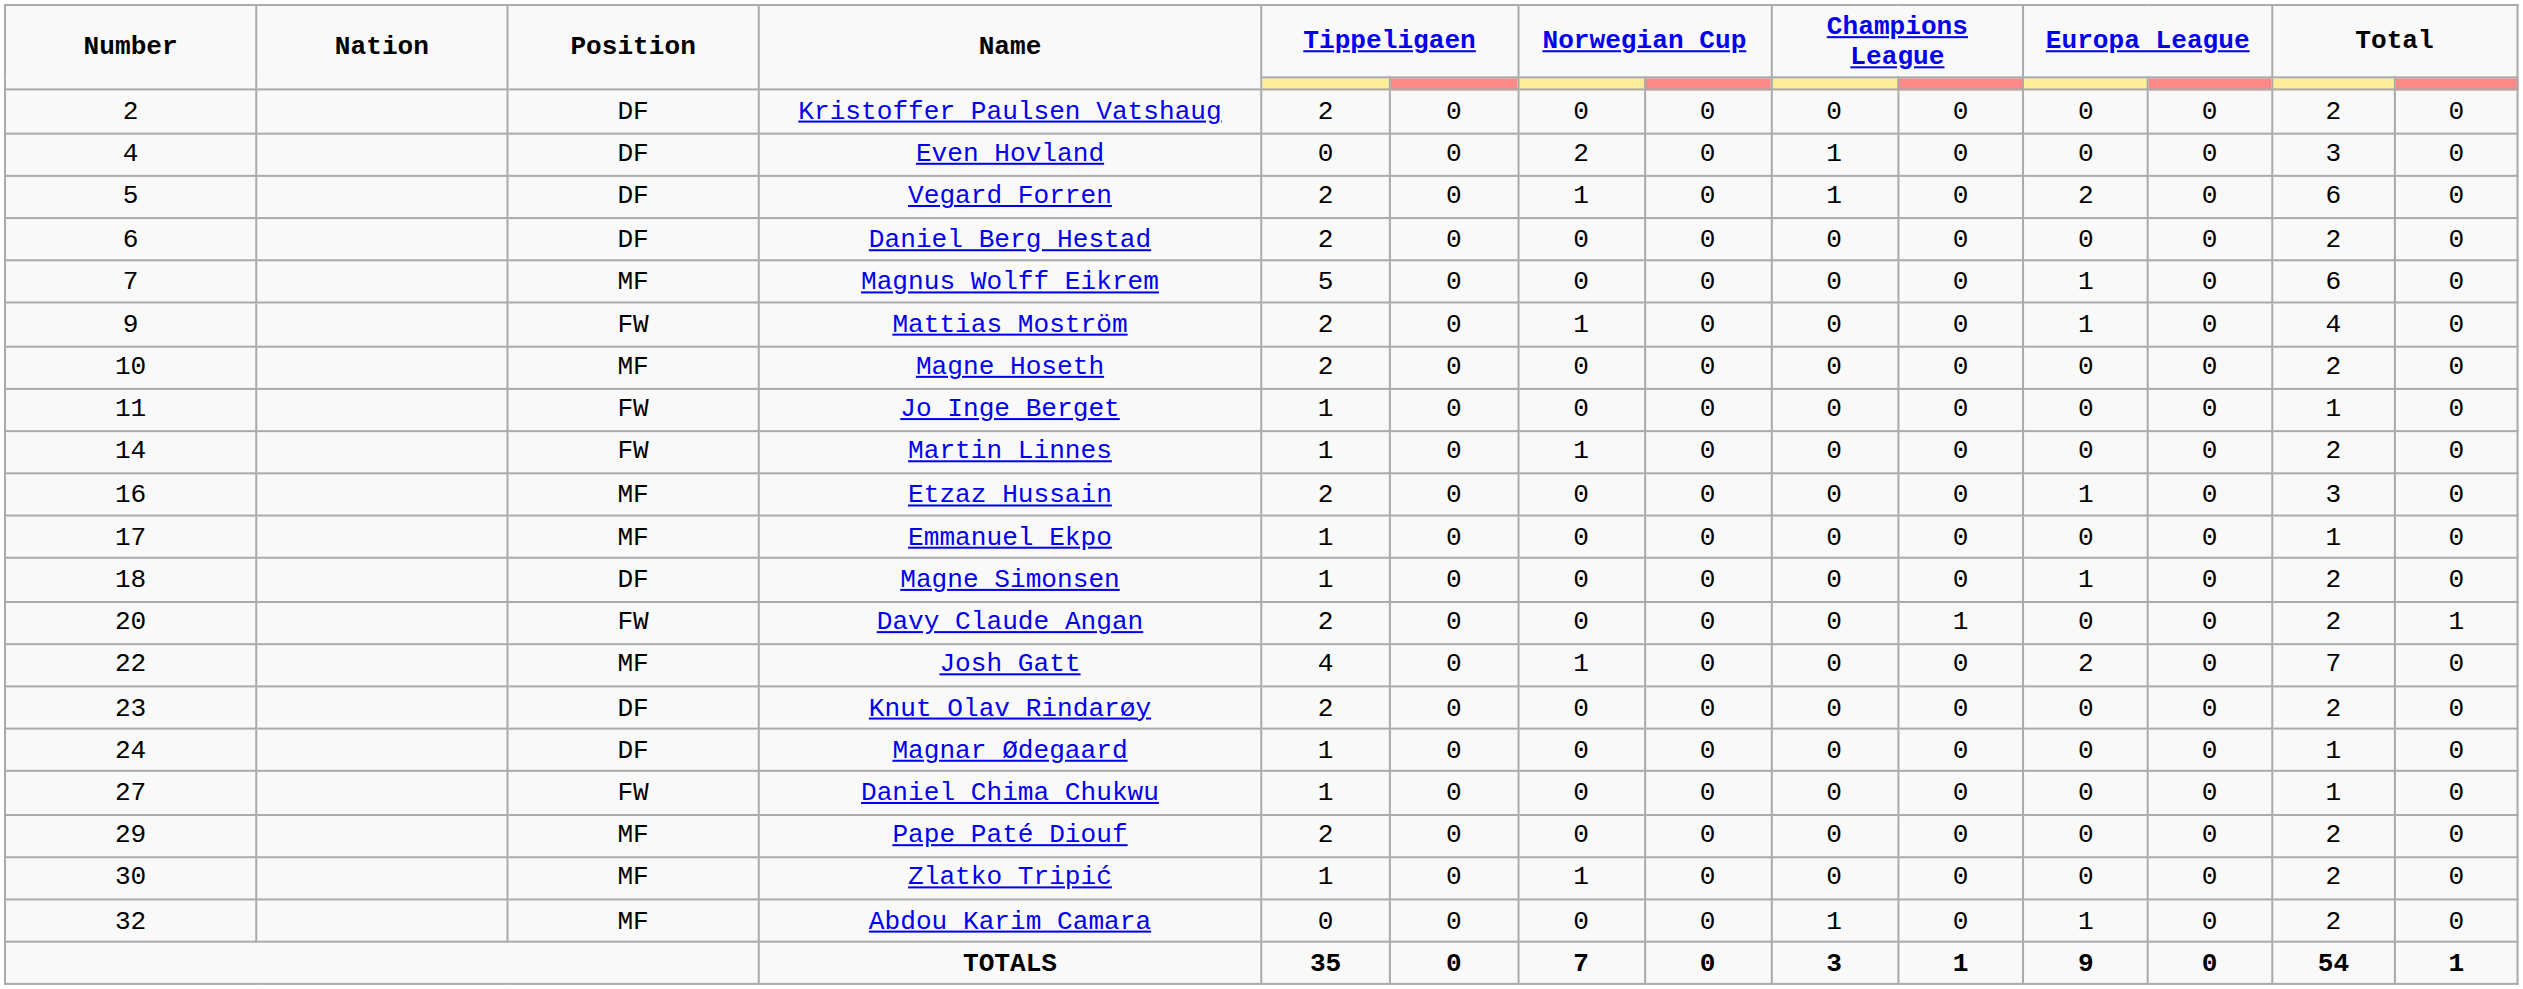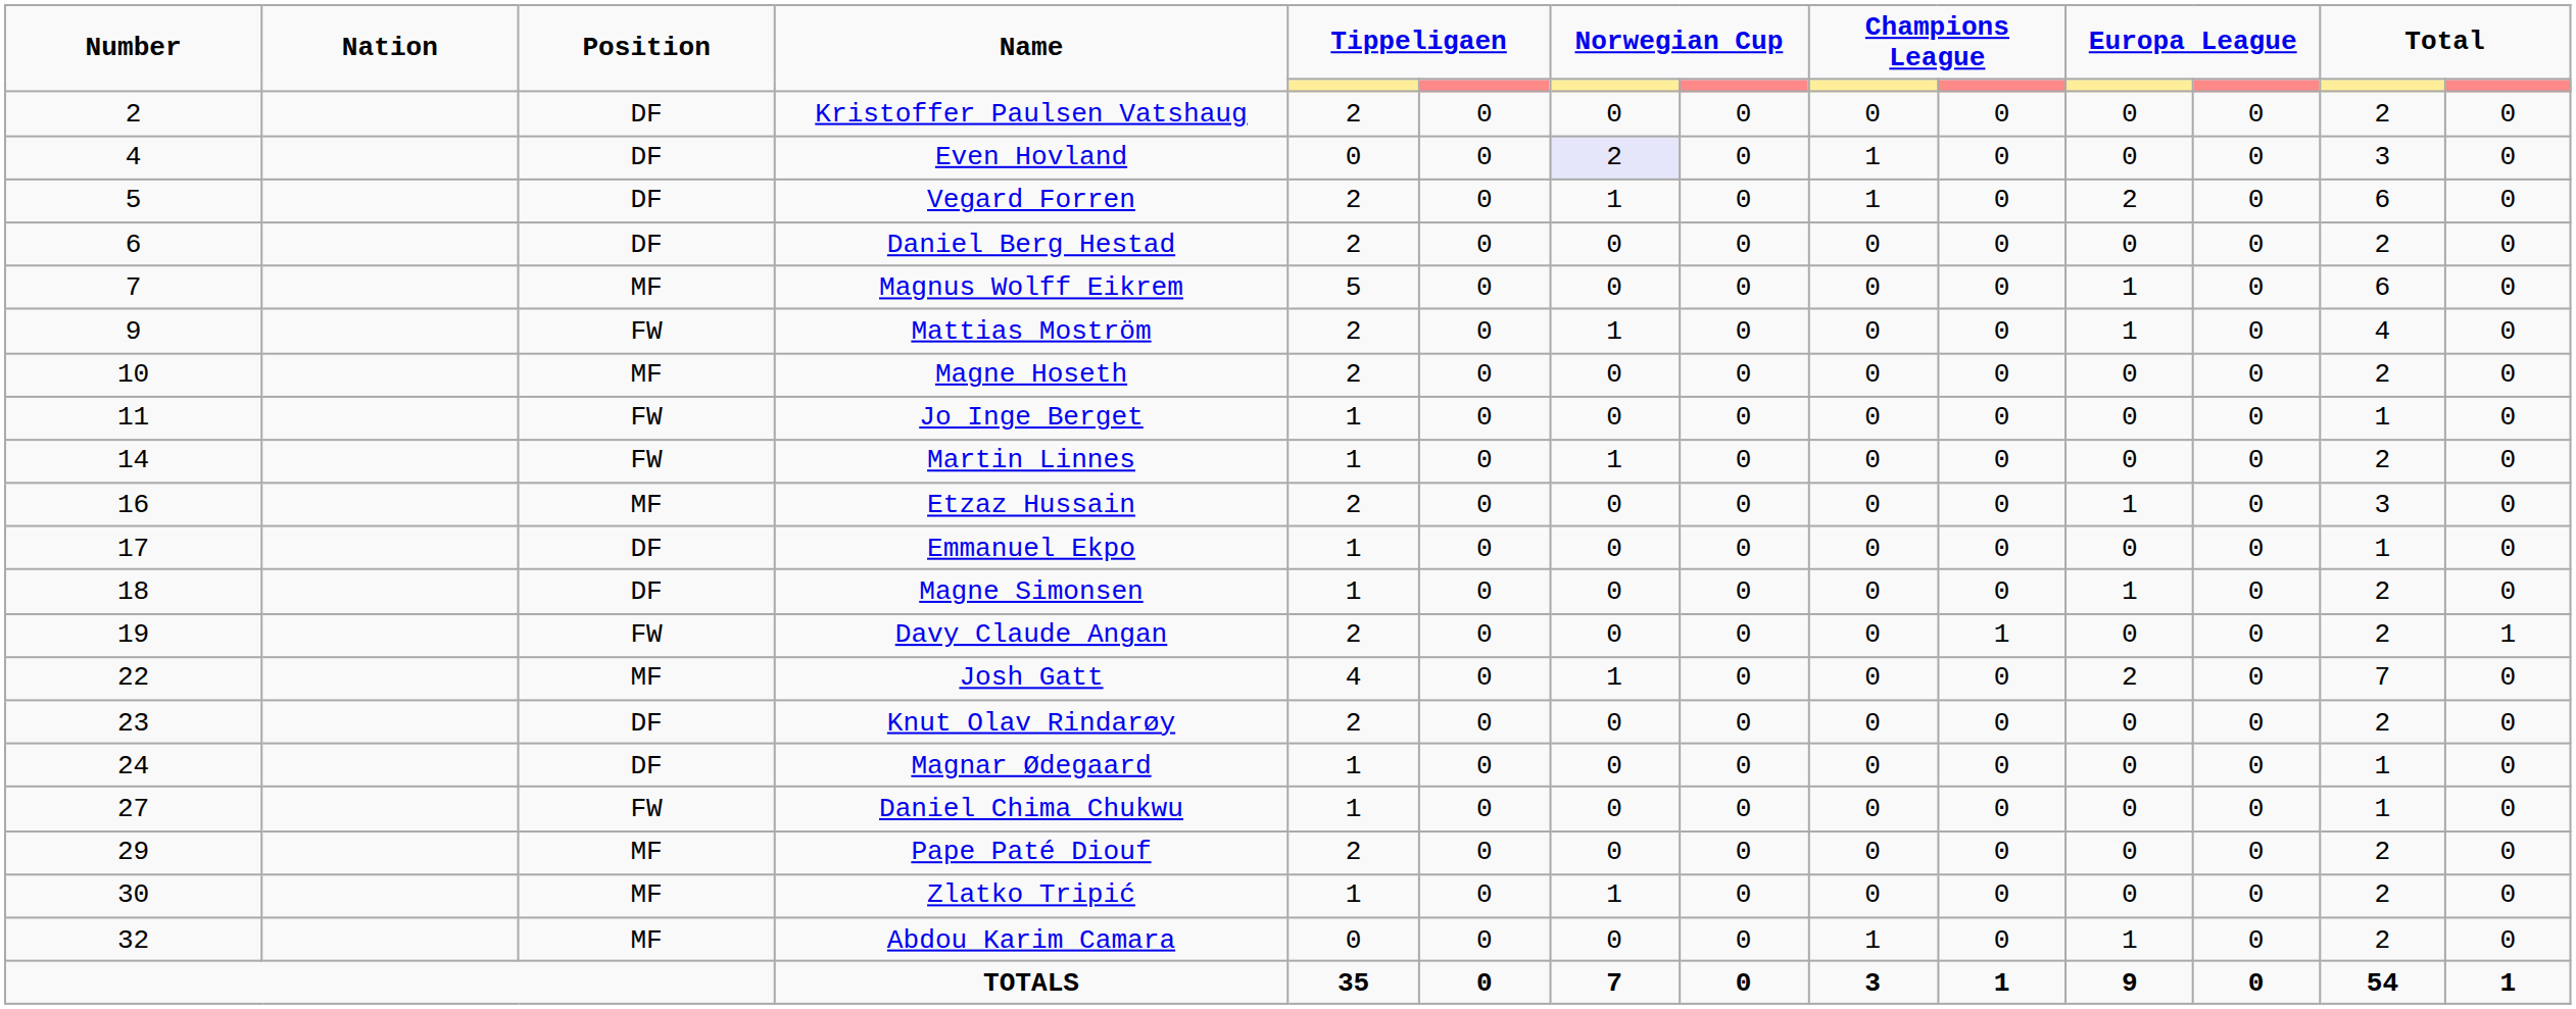Even Hovland | column 7: no background -> lavender background
Emmanuel Ekpo | Position: MF -> DF
Davy Claude Angan | Number: 20 -> 19
